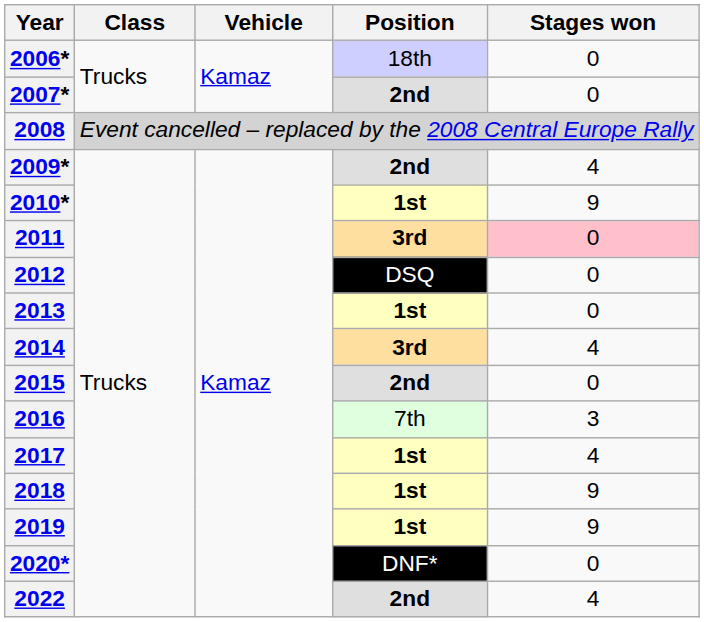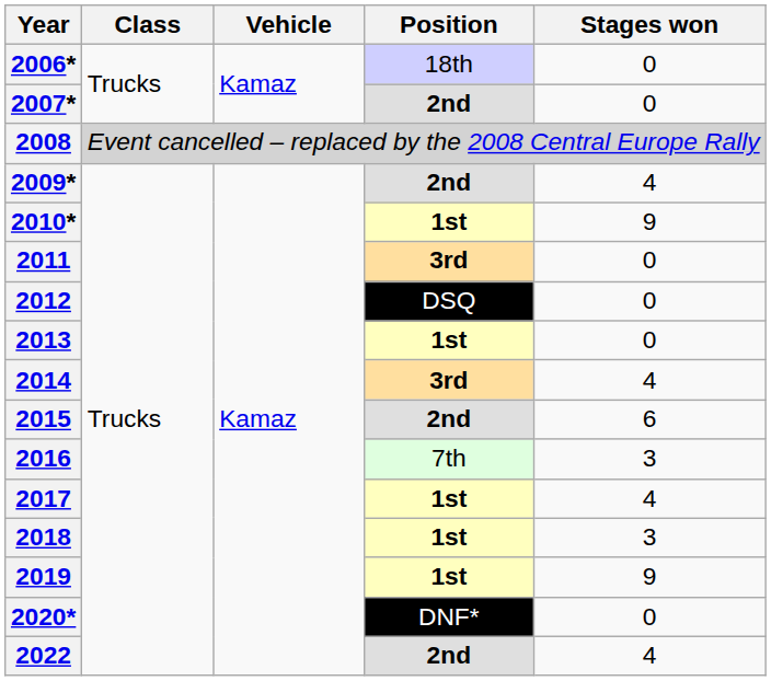2011 | Stages won: pink background -> no background
2015 | Stages won: 0 -> 6
2018 | Stages won: 9 -> 3
